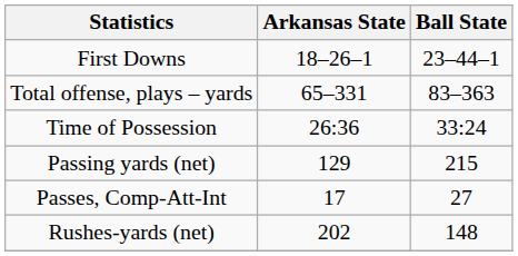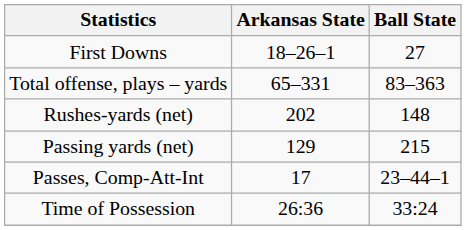First Downs | Ball State: 23–44–1 -> 27
rows swapped: Rushes-yards (net) <-> Time of Possession
Passes, Comp-Att-Int | Ball State: 27 -> 23–44–1
